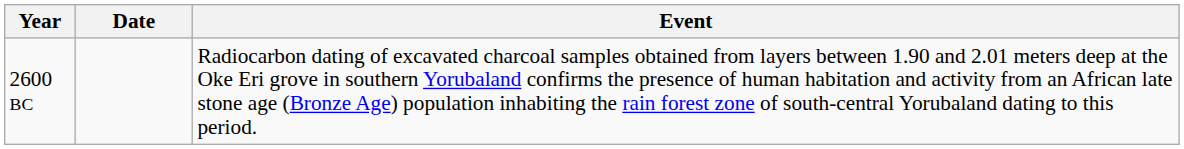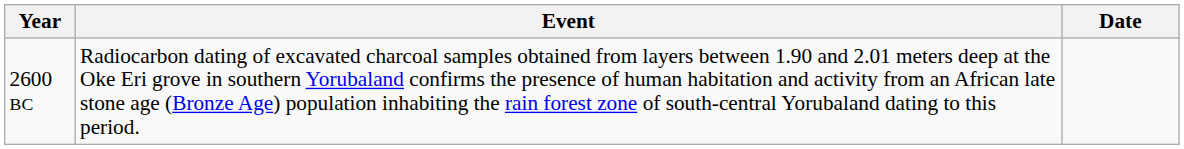columns swapped: Date <-> Event
